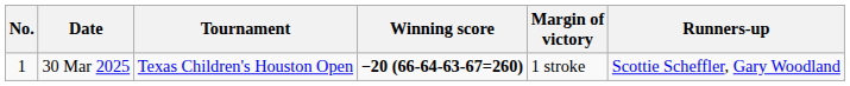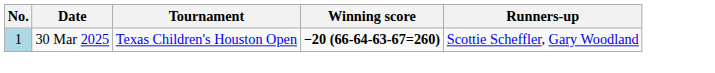- column: Margin of victory | 1 stroke
30 Mar 2025 | No.: no background -> lightblue background
